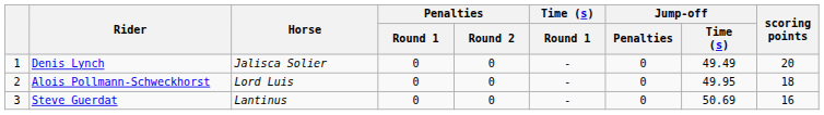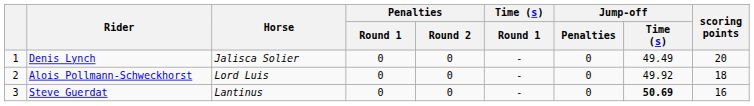Alois Pollmann-Schweckhorst | Jump-off / Time (s): 49.95 -> 49.92
Steve Guerdat | Jump-off / Time (s): normal -> bold
